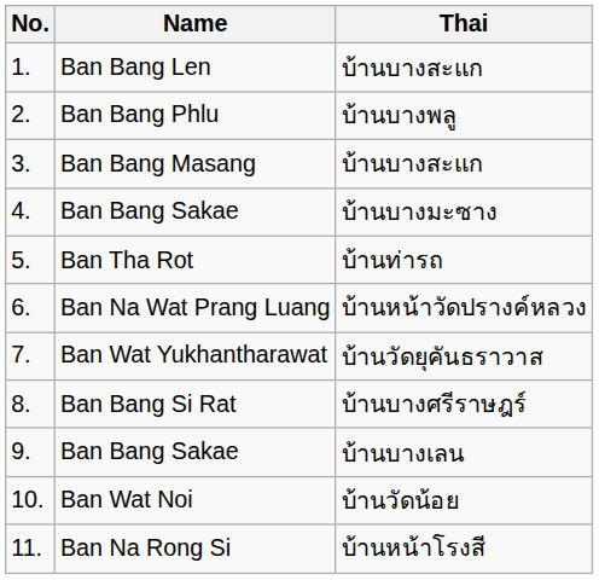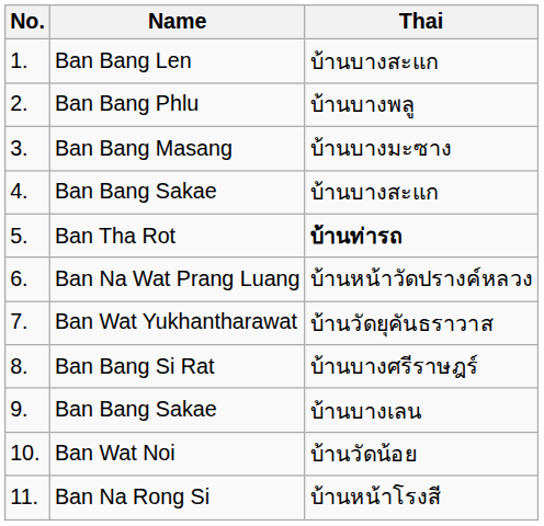Ban Bang Masang | Thai: บ้านบางสะแก -> บ้านบางมะซาง
4. / Ban Bang Sakae | Thai: บ้านบางมะซาง -> บ้านบางสะแก
Ban Tha Rot | Thai: normal -> bold
